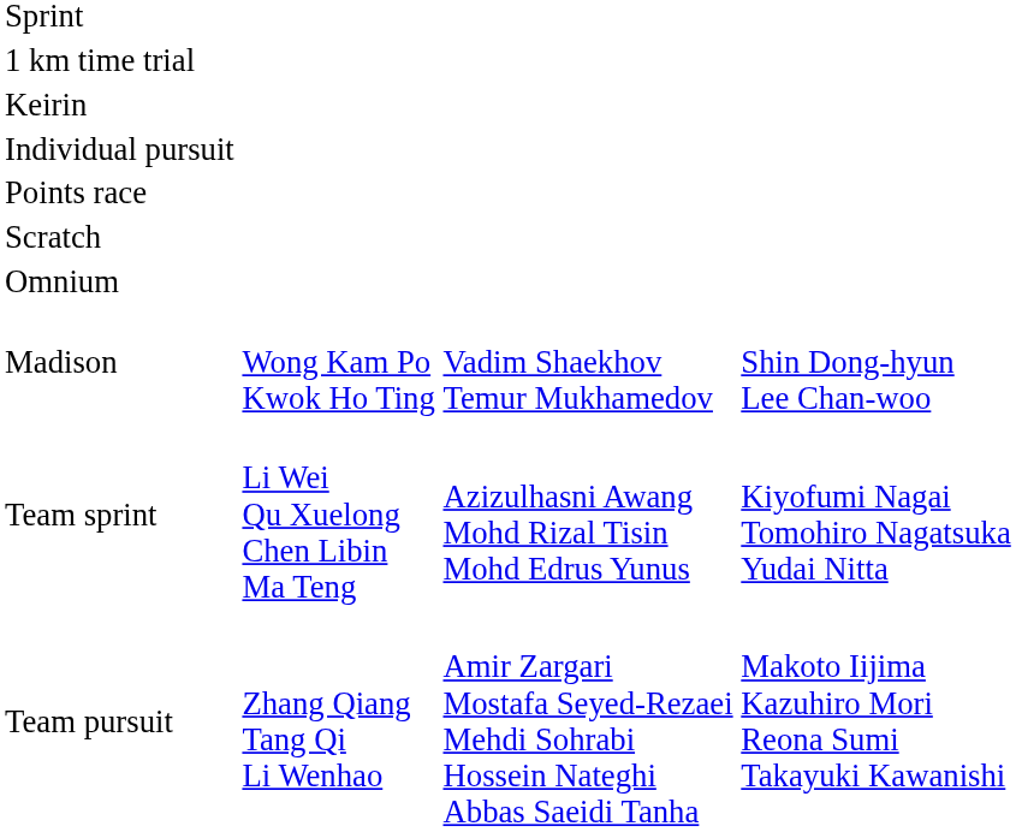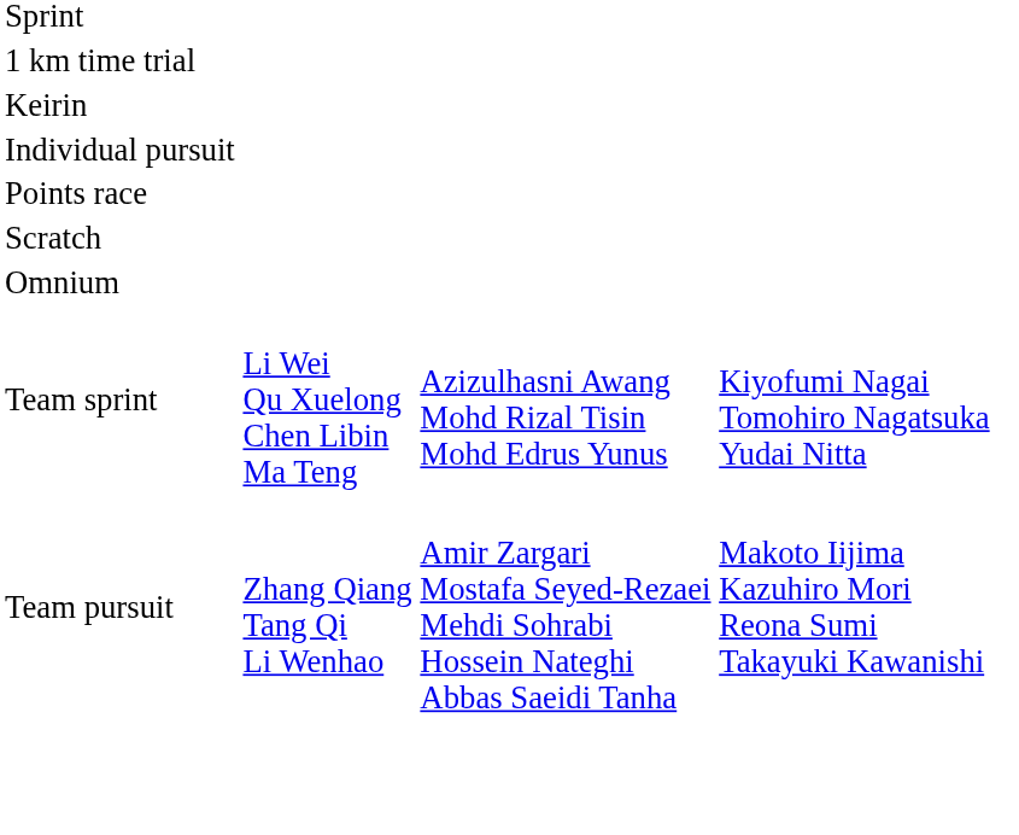- row: Madison | Wong Kam Po Kwok Ho Ting | Vadim Shaekhov Temur Mukhamedov | Shin Dong-hyun Lee Chan-woo
